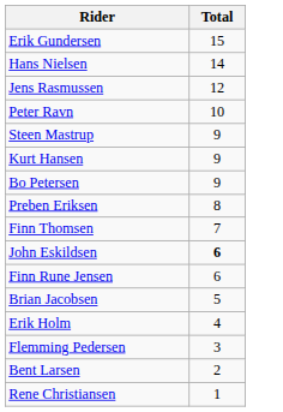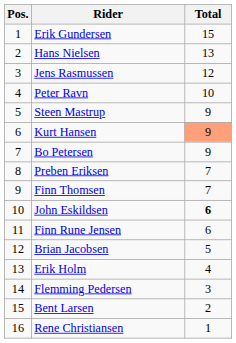+ column: Pos. | 1 | 2 | 3 | 4 | 5 | 6 | 7 | 8 | 9 | 10 | 11 | 12 | 13 | 14 | 15 | 16
Hans Nielsen | Total: 14 -> 13
Kurt Hansen | Total: no background -> lightsalmon background
Preben Eriksen | Total: 8 -> 7
